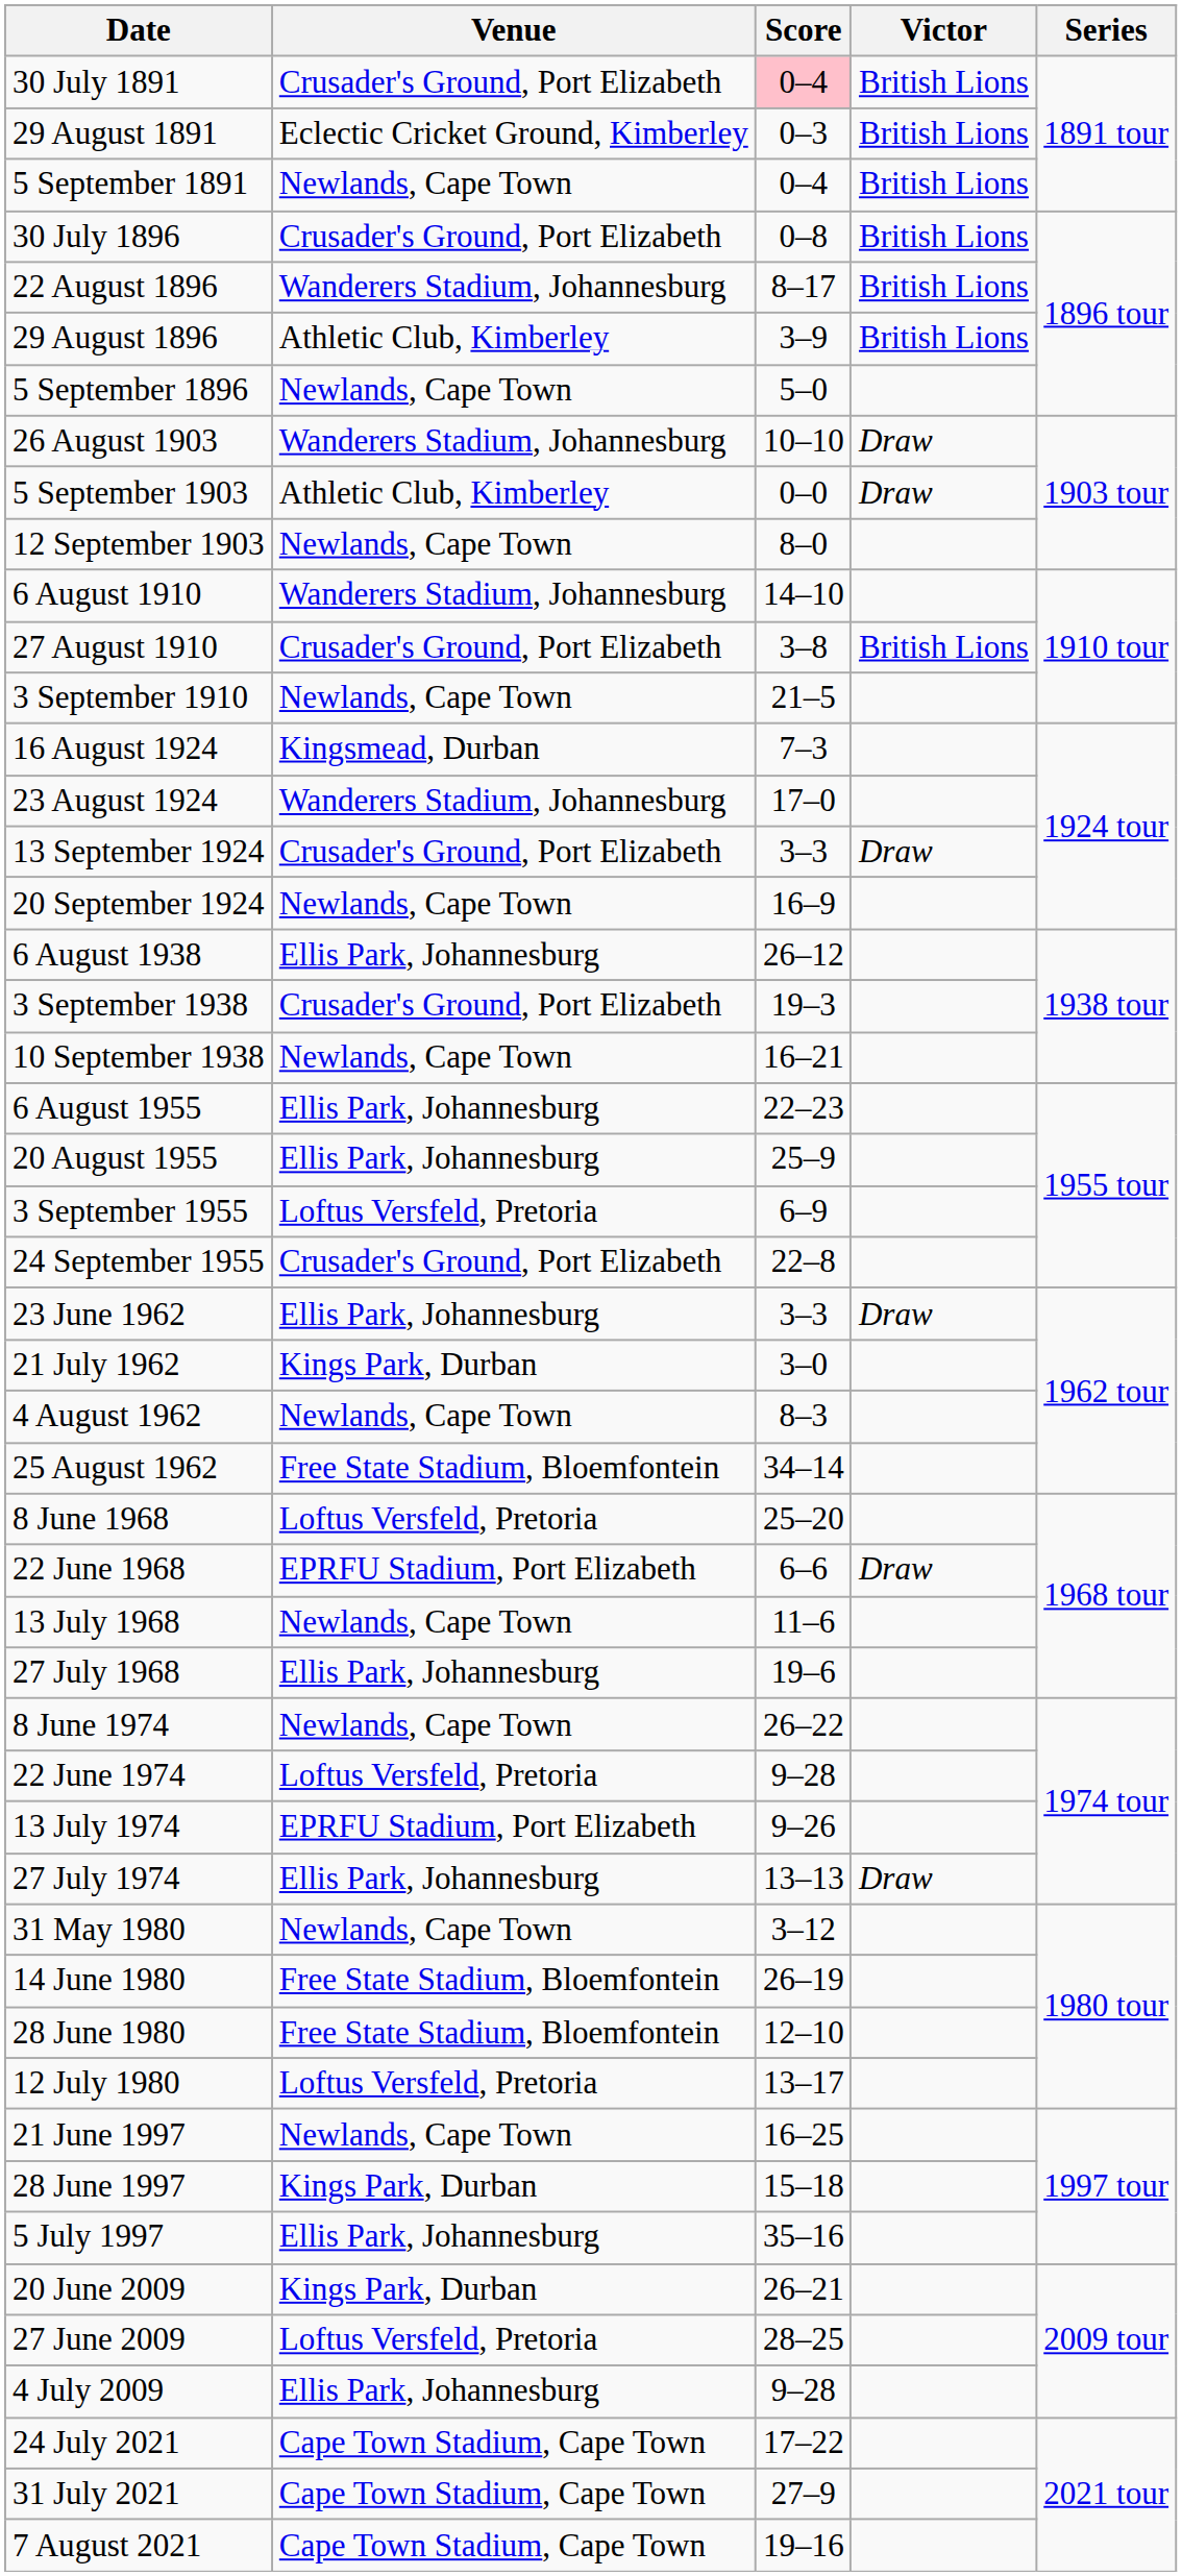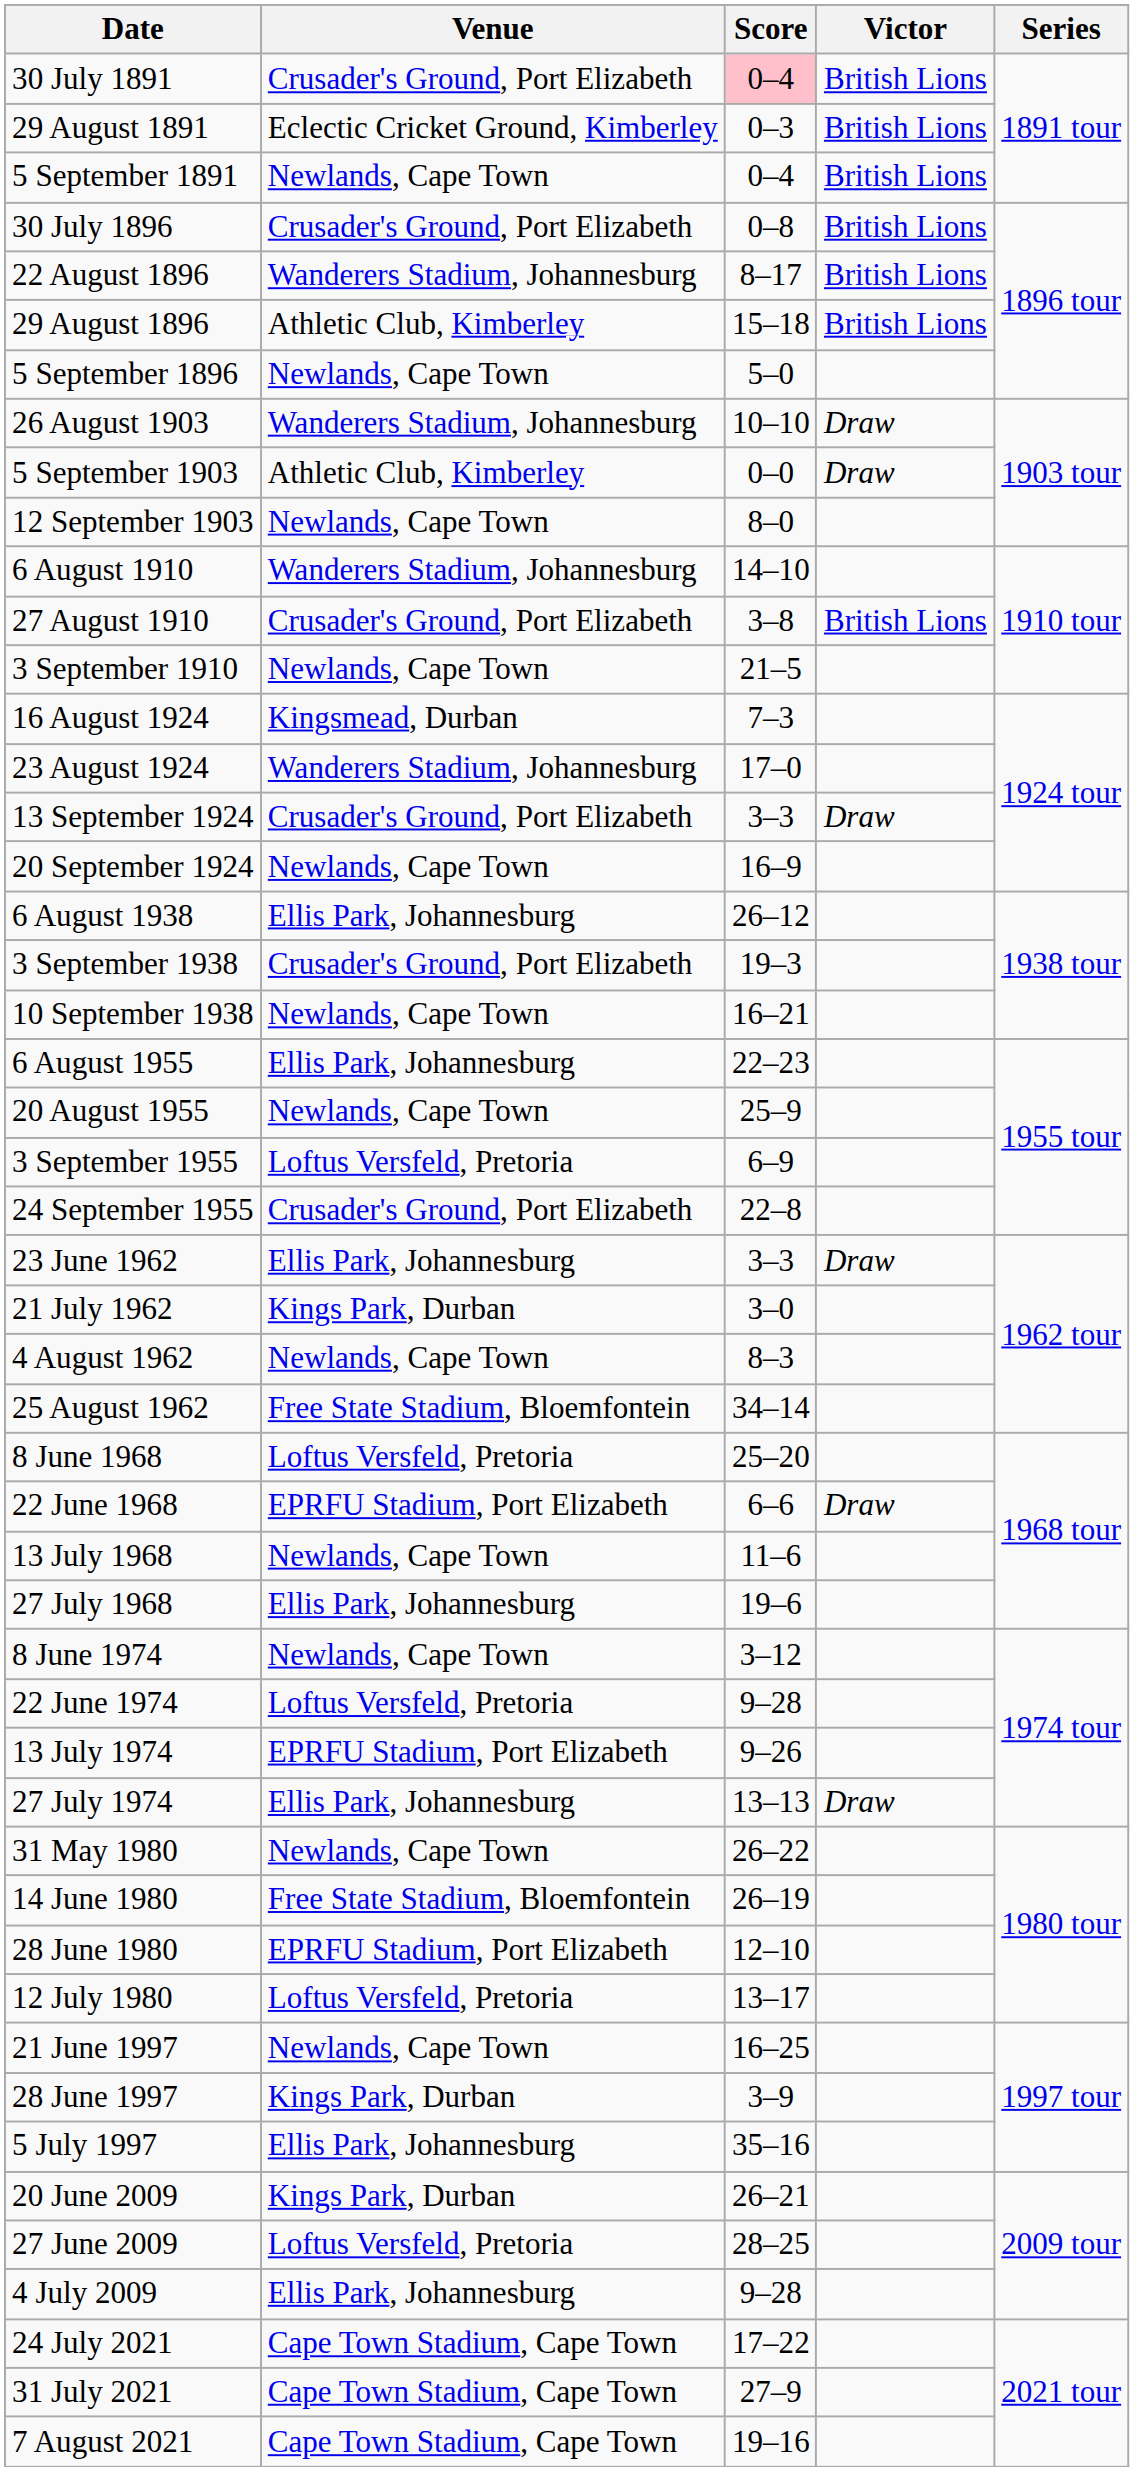29 August 1896 | Score: 3–9 -> 15–18
20 August 1955 | Venue: Ellis Park, Johannesburg -> Newlands, Cape Town
8 June 1974 | Score: 26–22 -> 3–12
31 May 1980 | Score: 3–12 -> 26–22
28 June 1980 | Venue: Free State Stadium, Bloemfontein -> EPRFU Stadium, Port Elizabeth
28 June 1997 | Score: 15–18 -> 3–9
